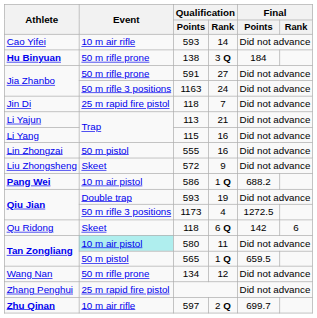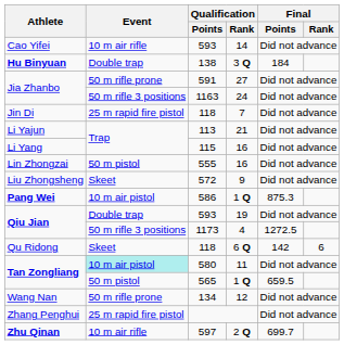138 | Event: 50 m rifle prone -> Double trap
586 | Final / Points: 688.2 -> 875.3
